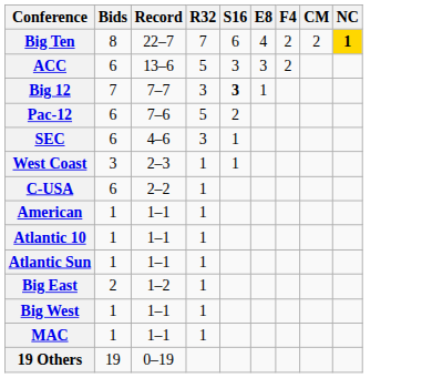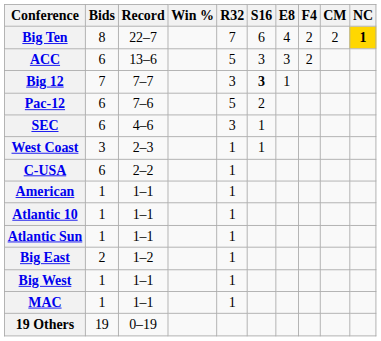+ column: Win %
